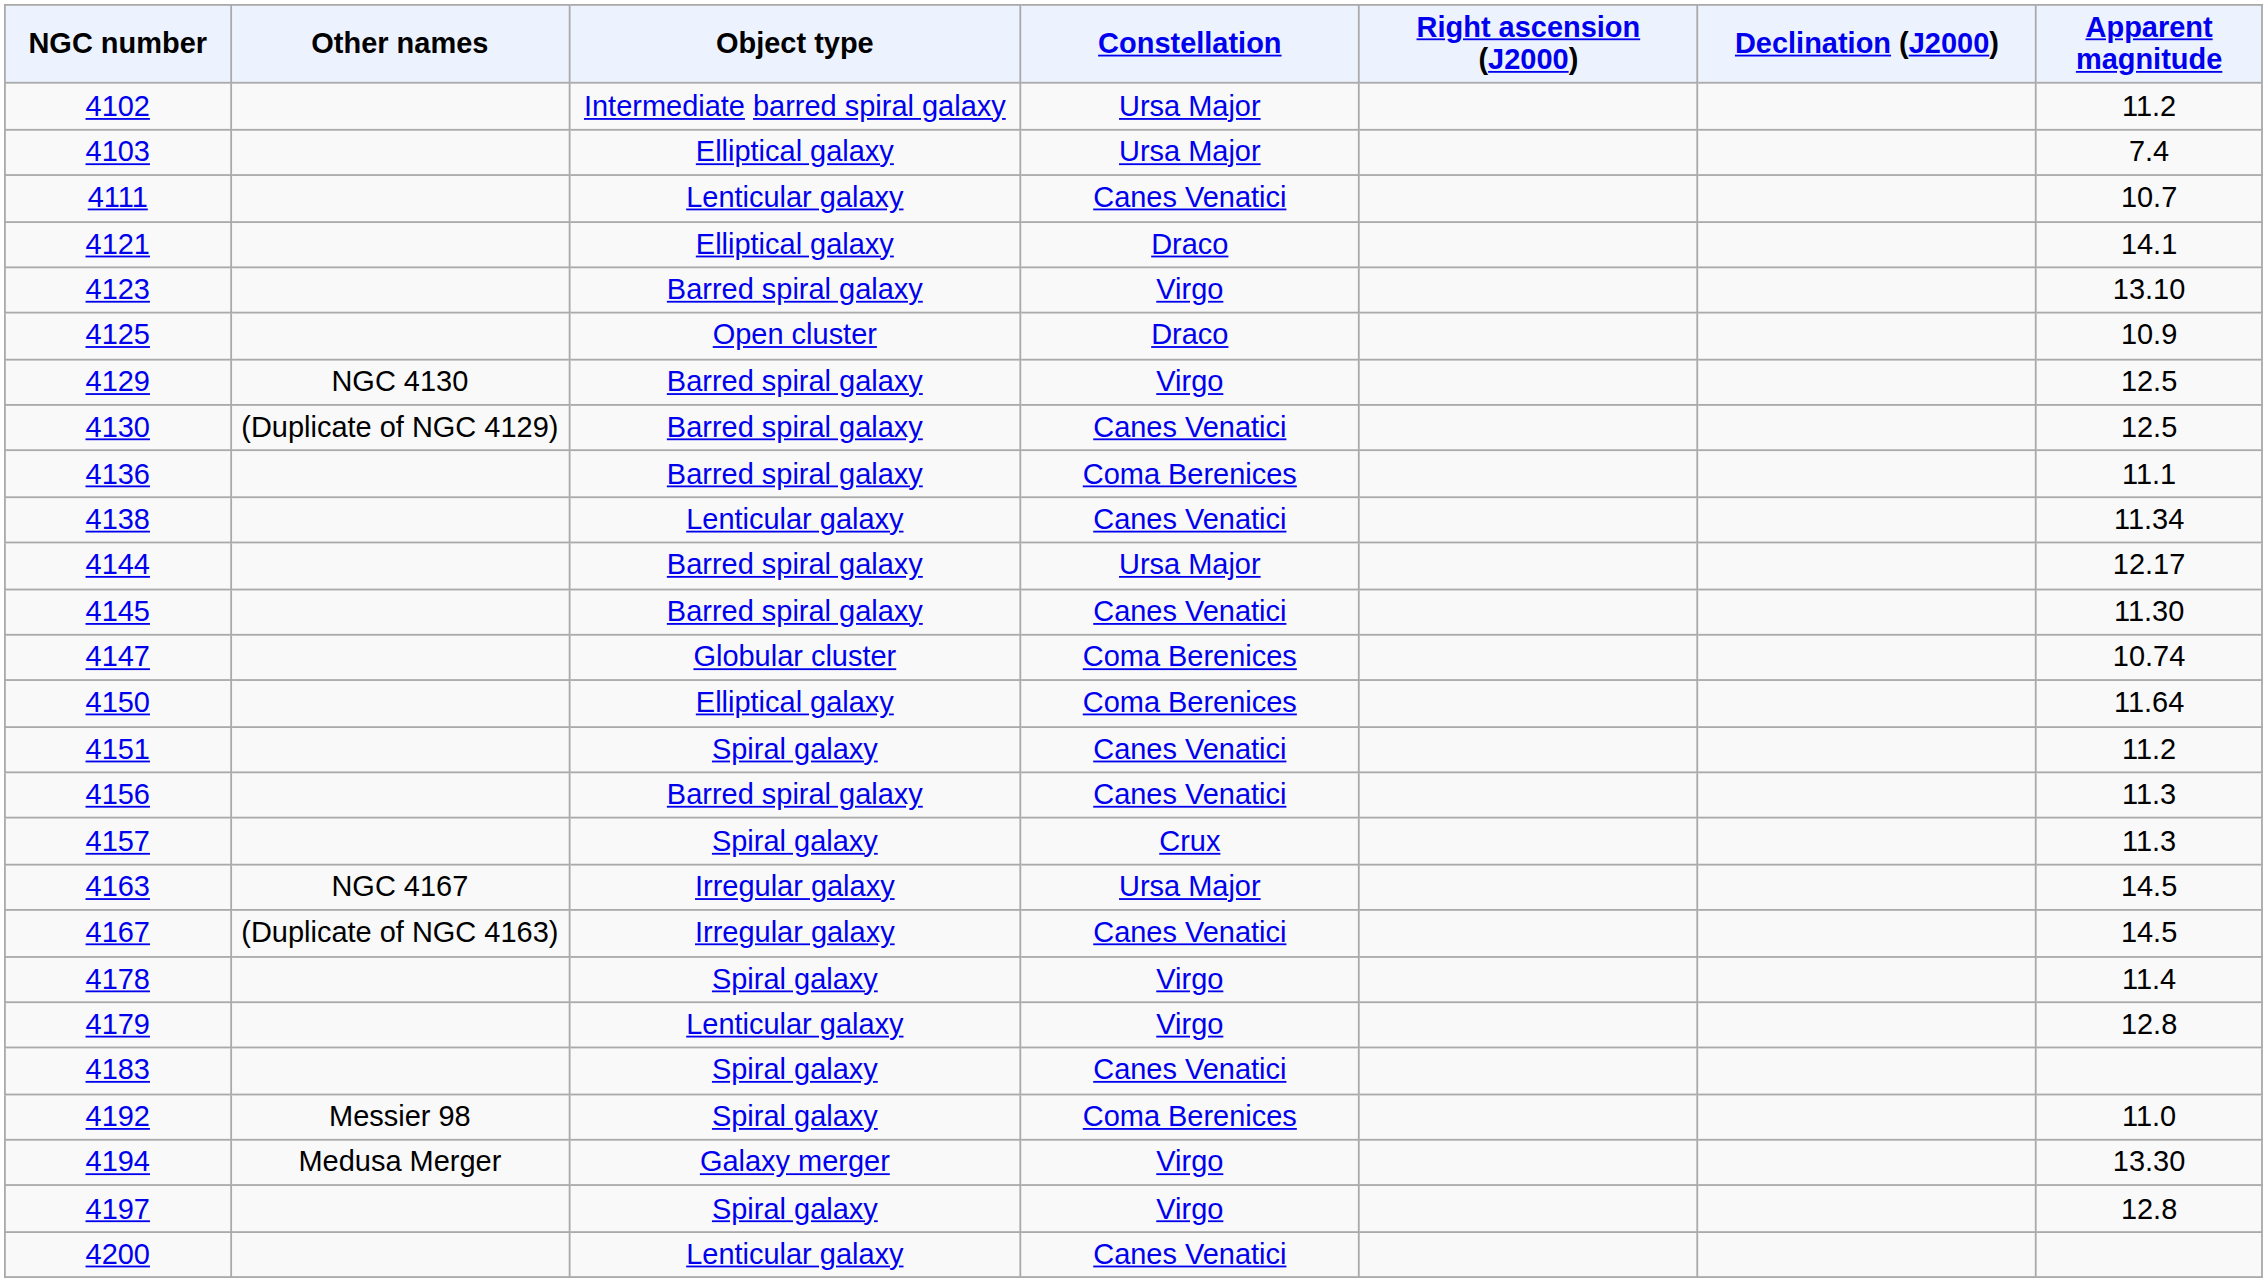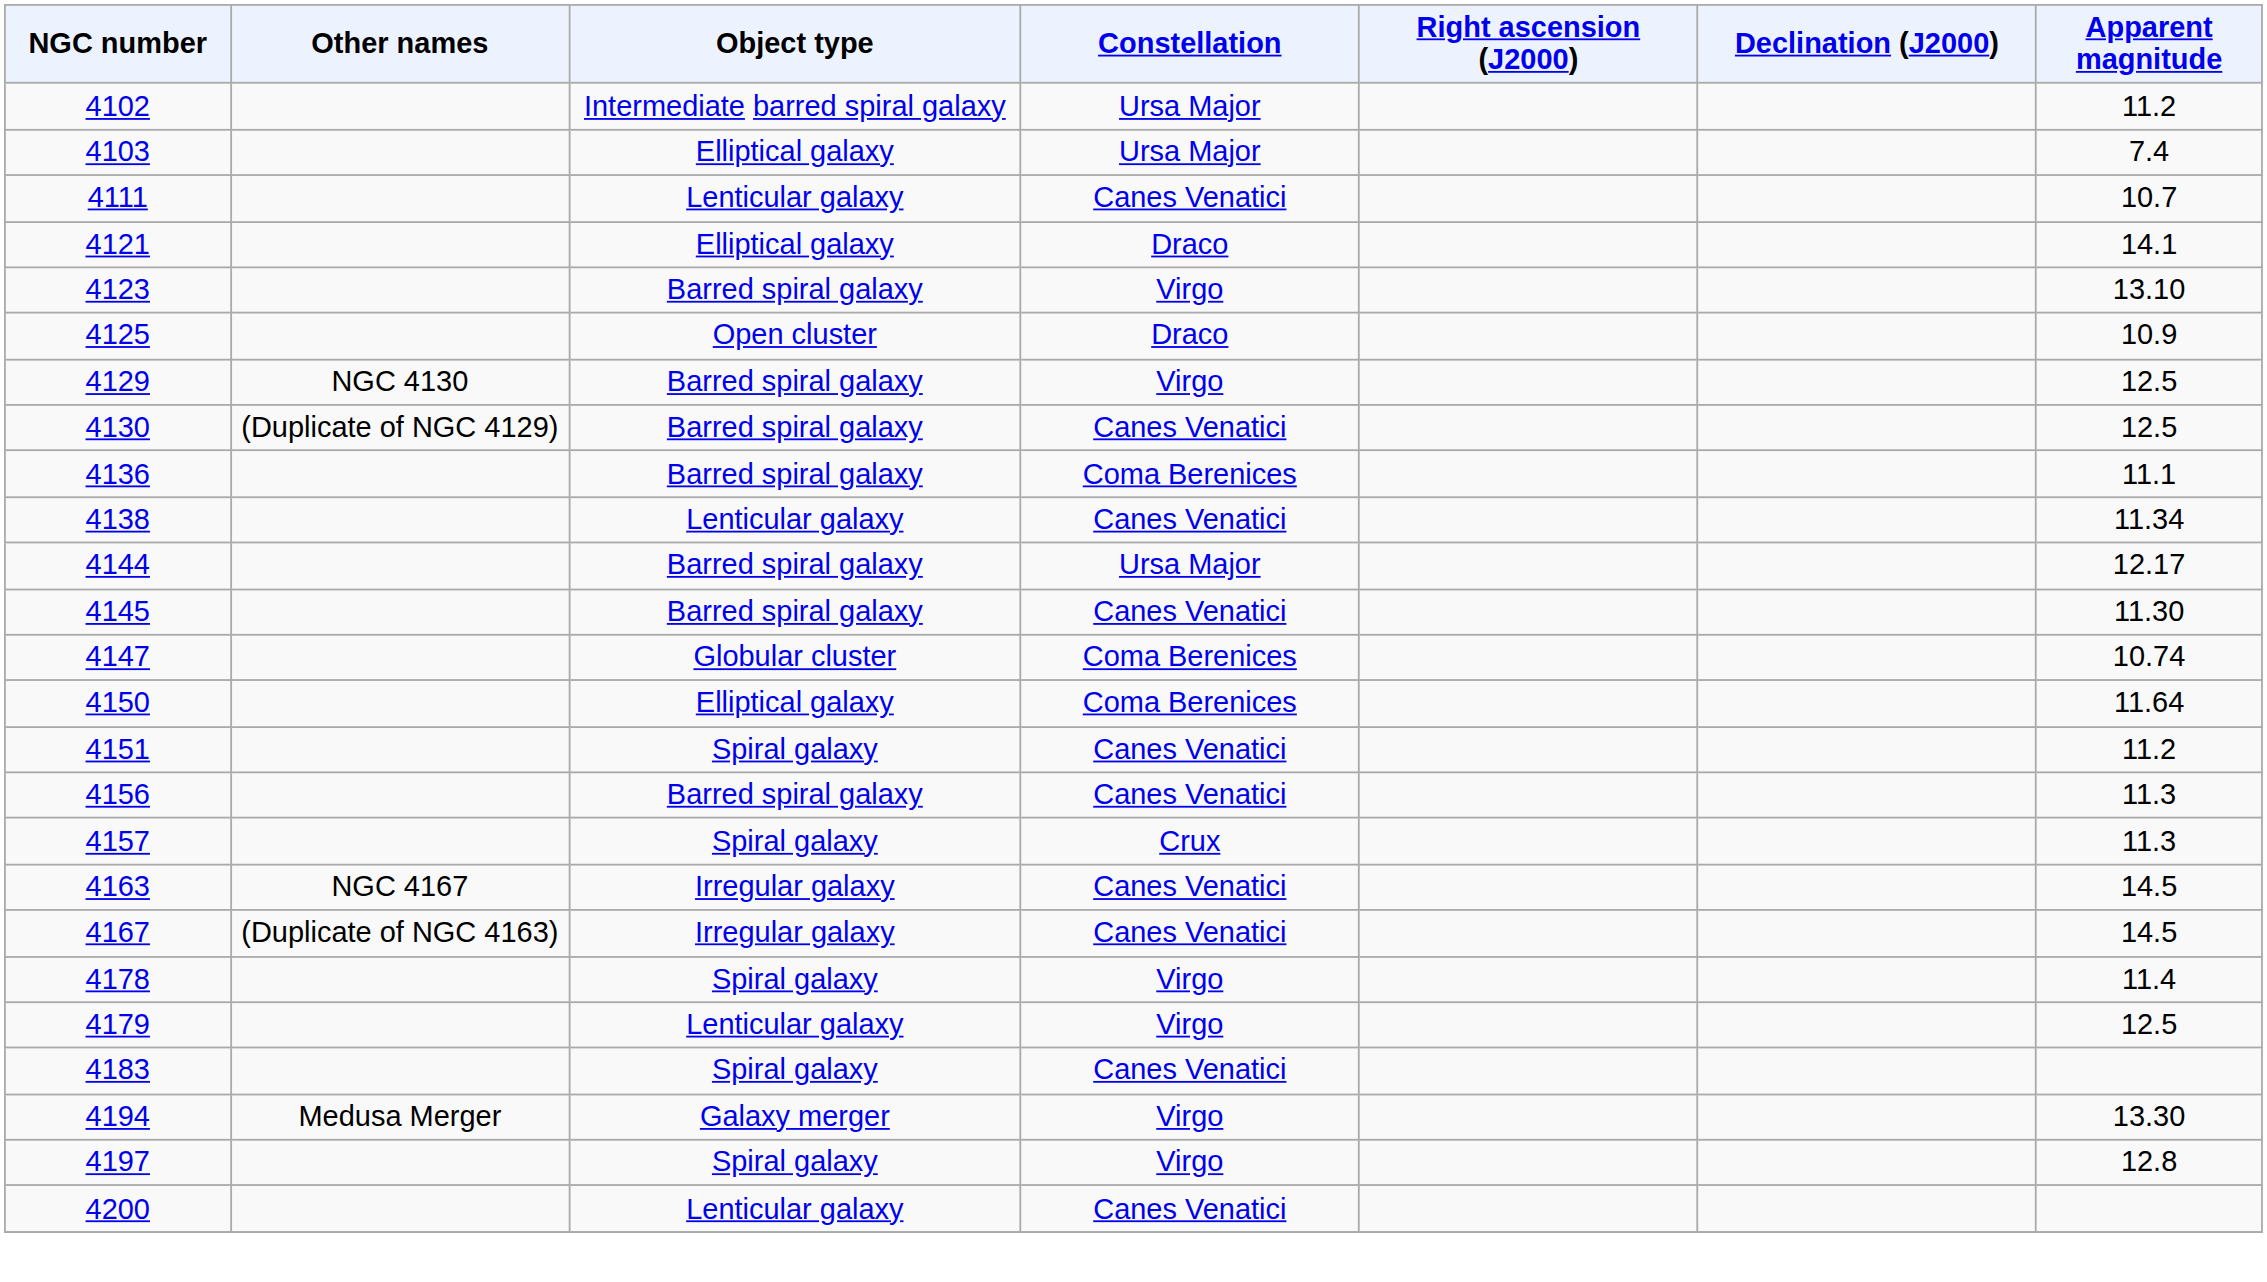4163 | Constellation: Ursa Major -> Canes Venatici
4179 | Apparent magnitude: 12.8 -> 12.5
- row: 4192 | Messier 98 | Spiral galaxy | Coma Berenices | 11.0
